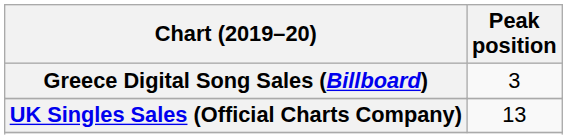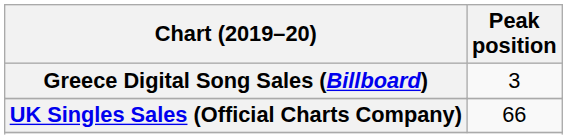UK Singles Sales (Official Charts Company) | Peak position: 13 -> 66
